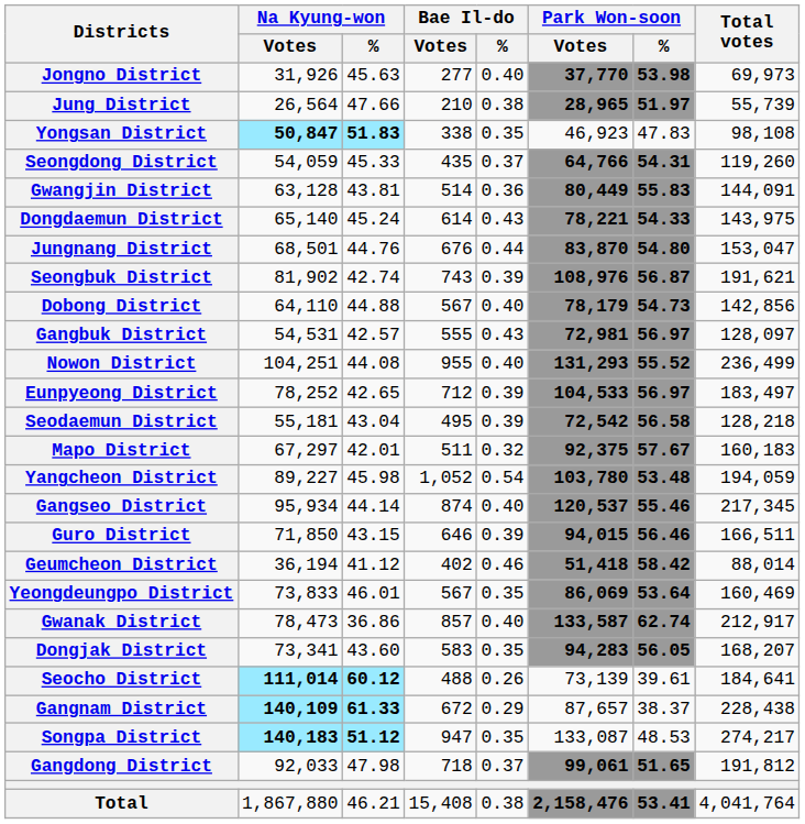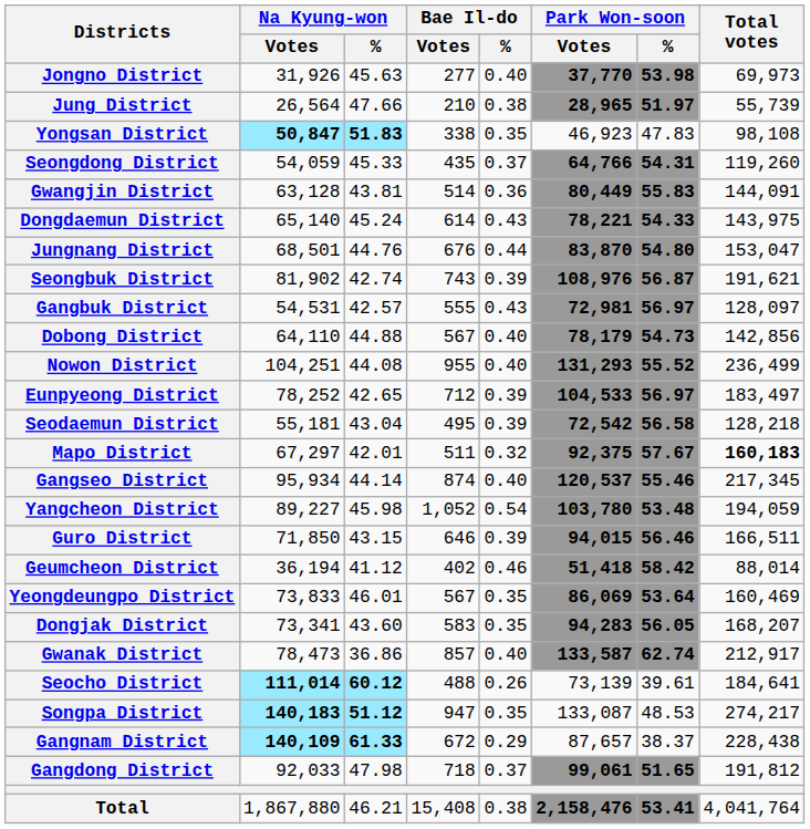rows swapped: Gangbuk District <-> Dobong District
Mapo District | Total votes: normal -> bold
rows swapped: Yangcheon District <-> Gangseo District
rows swapped: Dongjak District <-> Gwanak District
rows swapped: Gangnam District <-> Songpa District
